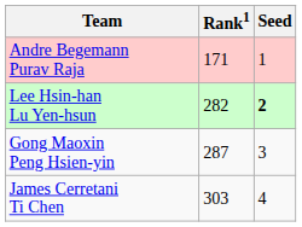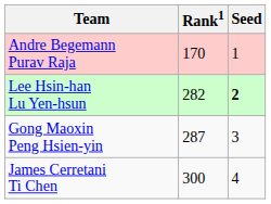Andre Begemann Purav Raja | Rank1: 171 -> 170
James Cerretani Ti Chen | Rank1: 303 -> 300
